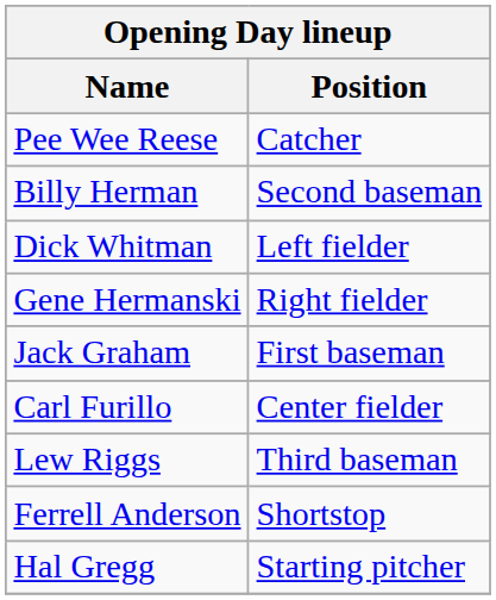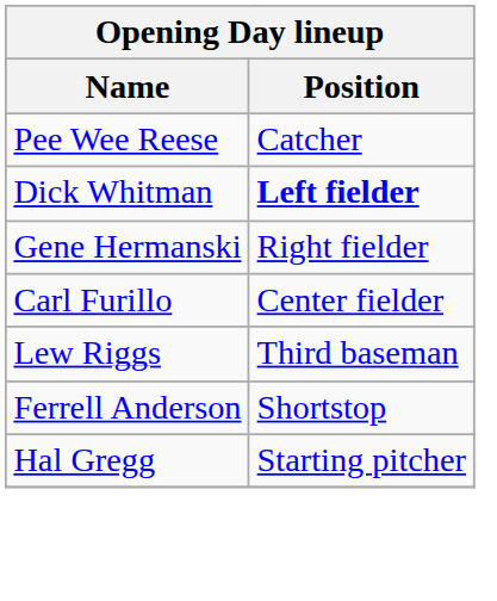- row: Billy Herman | Second baseman
Dick Whitman | Position: normal -> bold
- row: Jack Graham | First baseman
